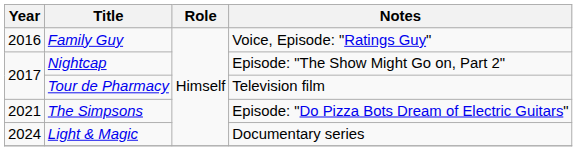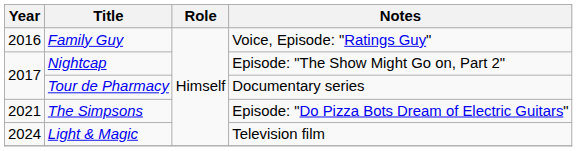Tour de Pharmacy | Notes: Television film -> Documentary series
Light & Magic | Notes: Documentary series -> Television film
